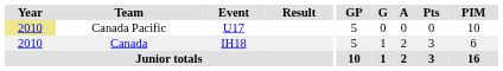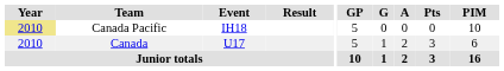Canada Pacific | Event: U17 -> IH18
Canada | Event: IH18 -> U17
